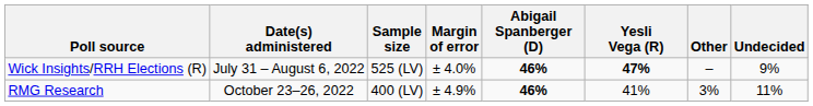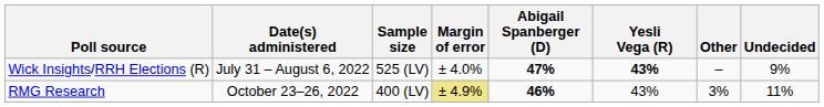Wick Insights/RRH Elections (R) | Abigail Spanberger (D): 46% -> 47%
Wick Insights/RRH Elections (R) | Yesli Vega (R): 47% -> 43%
RMG Research | Margin of error: no background -> khaki background
RMG Research | Yesli Vega (R): 41% -> 43%
